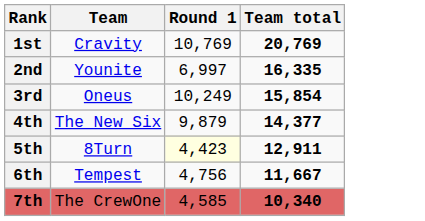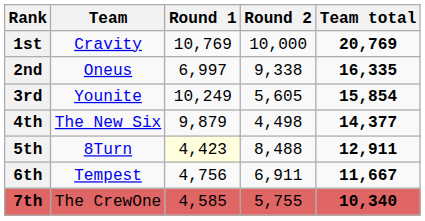+ column: Round 2 | 10,000 | 9,338 | 5,605 | 4,498 | 8,488 | 6,911 | 5,755
2nd | Team: Younite -> Oneus
3rd | Team: Oneus -> Younite
